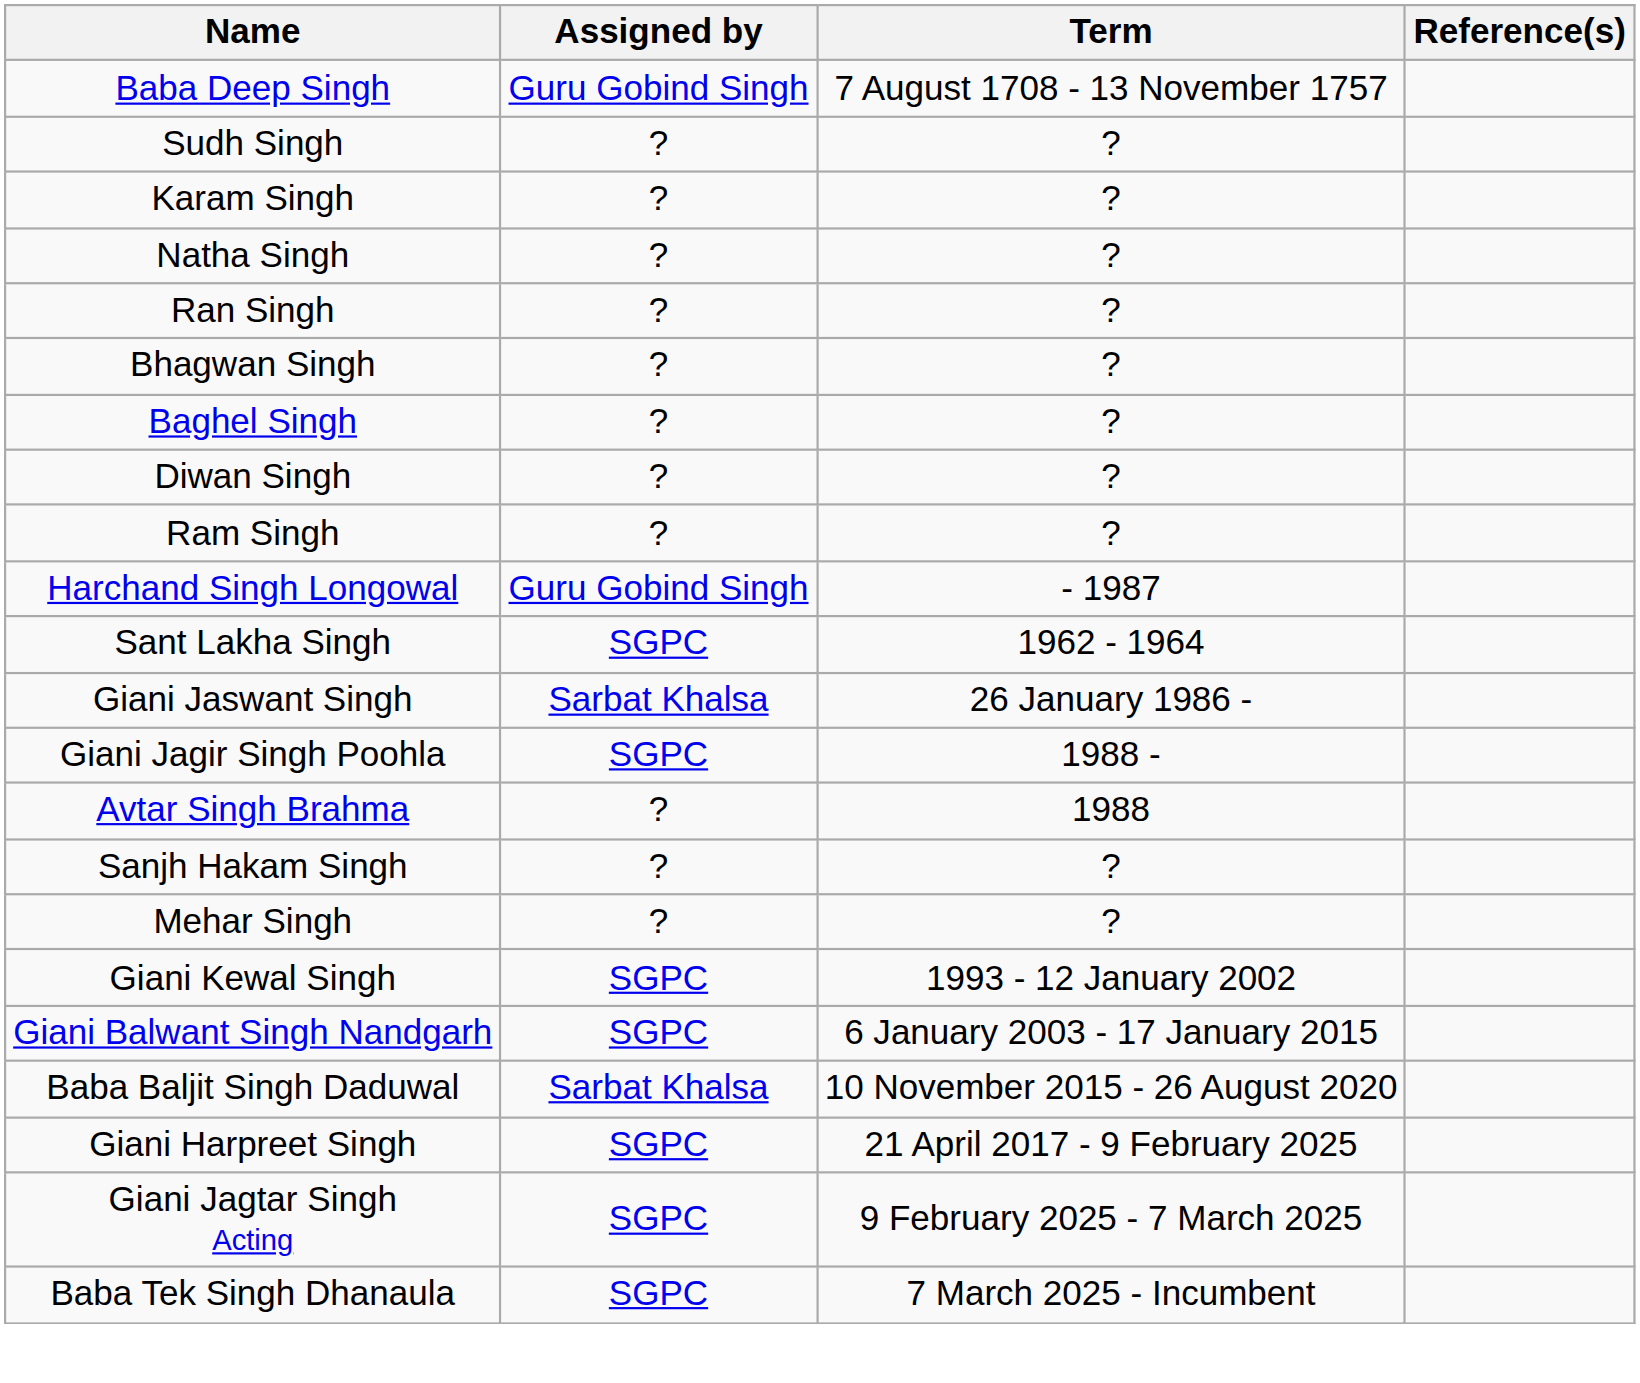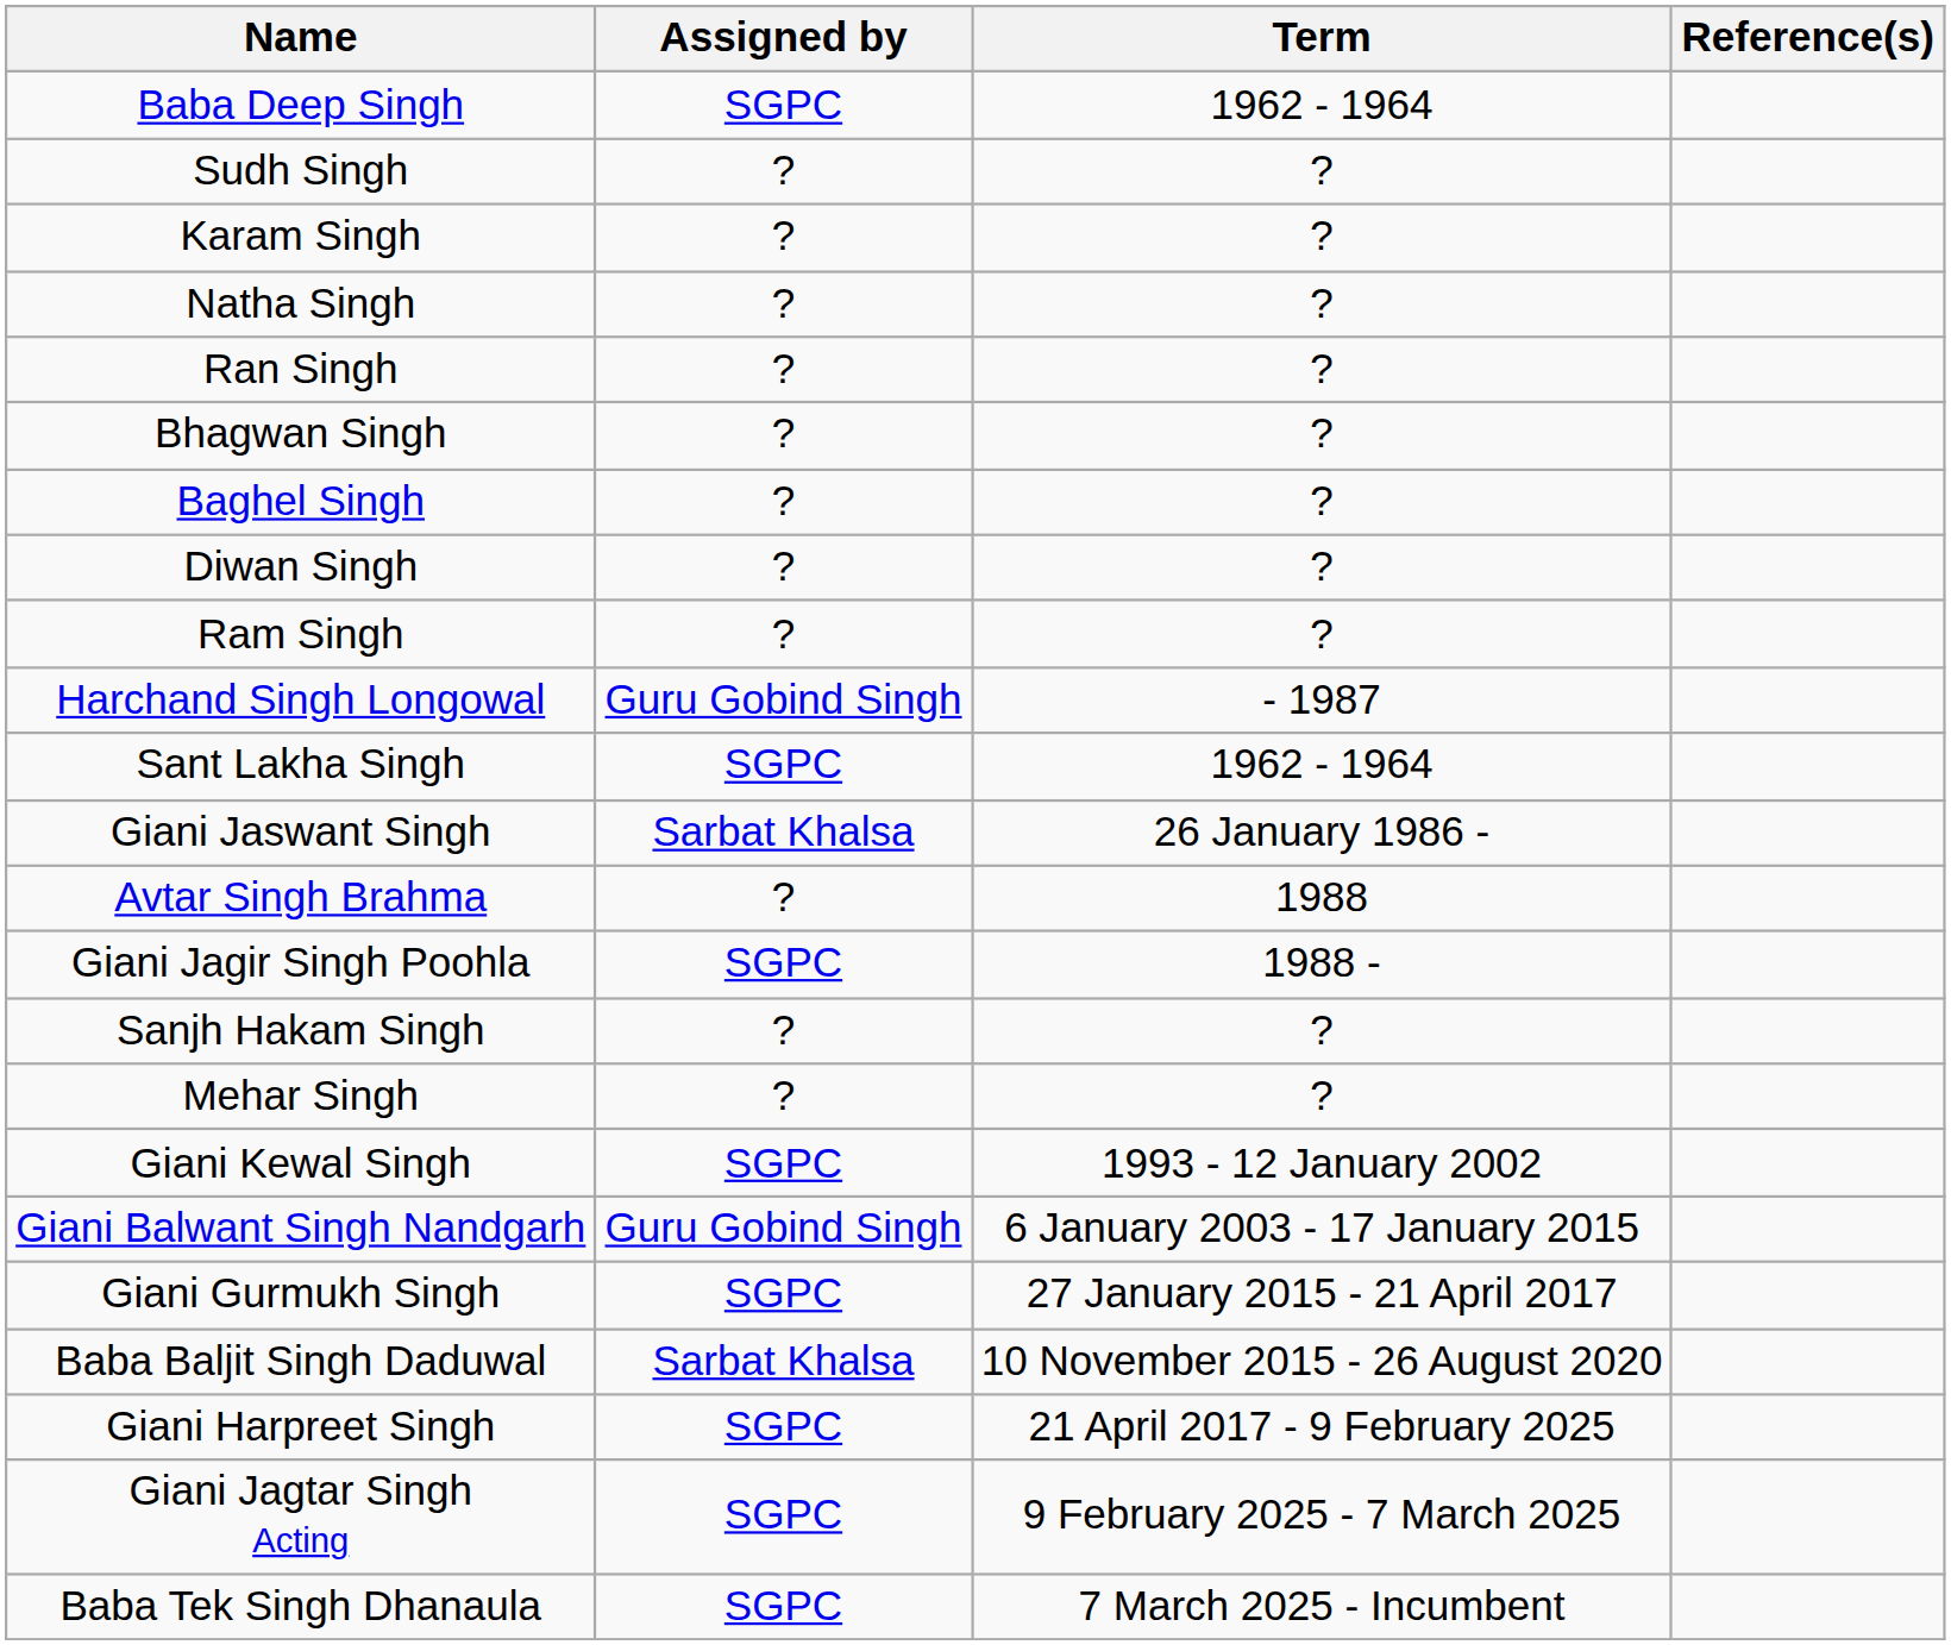Baba Deep Singh | Assigned by: Guru Gobind Singh -> SGPC
Baba Deep Singh | Term: 7 August 1708 - 13 November 1757 -> 1962 - 1964
rows swapped: Giani Jagir Singh Poohla <-> Avtar Singh Brahma
Giani Balwant Singh Nandgarh | Assigned by: SGPC -> Guru Gobind Singh
+ row: Giani Gurmukh Singh | SGPC | 27 January 2015 - 21 April 2017
